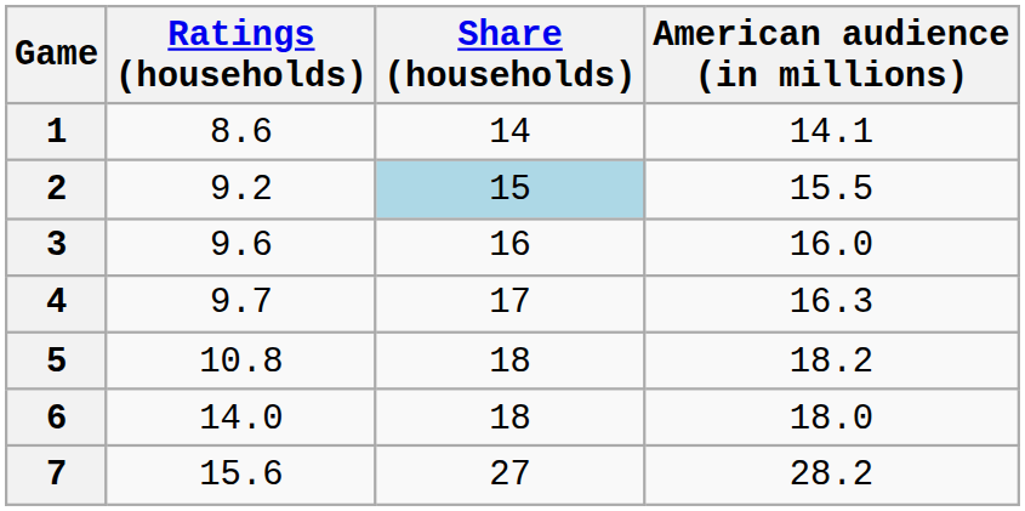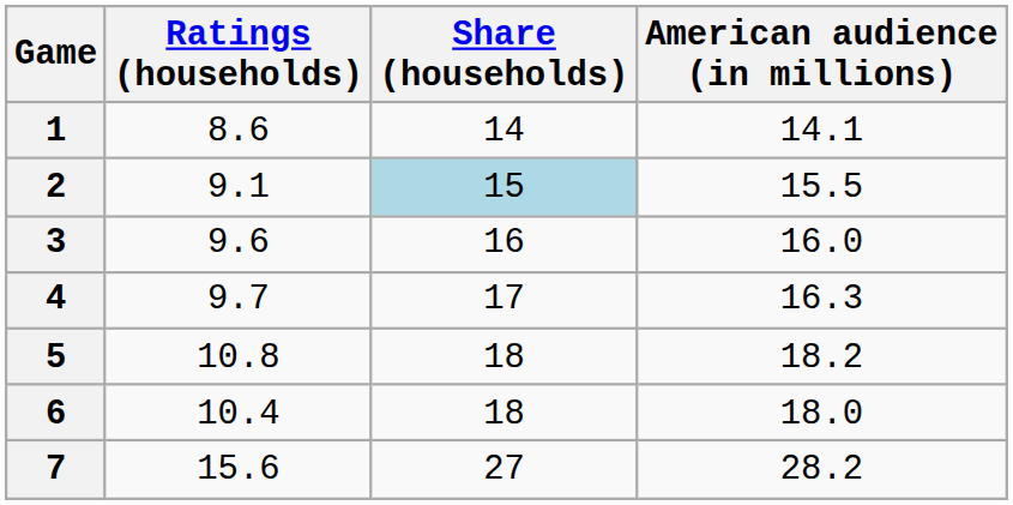2 | Ratings (households): 9.2 -> 9.1
6 | Ratings (households): 14.0 -> 10.4
